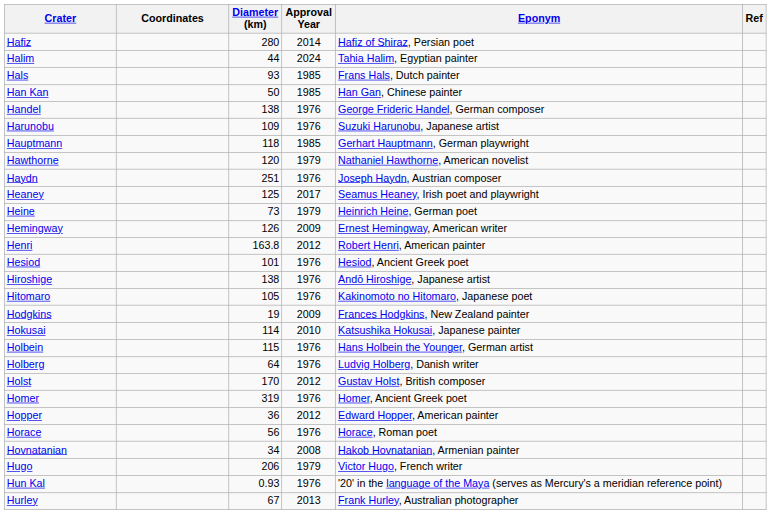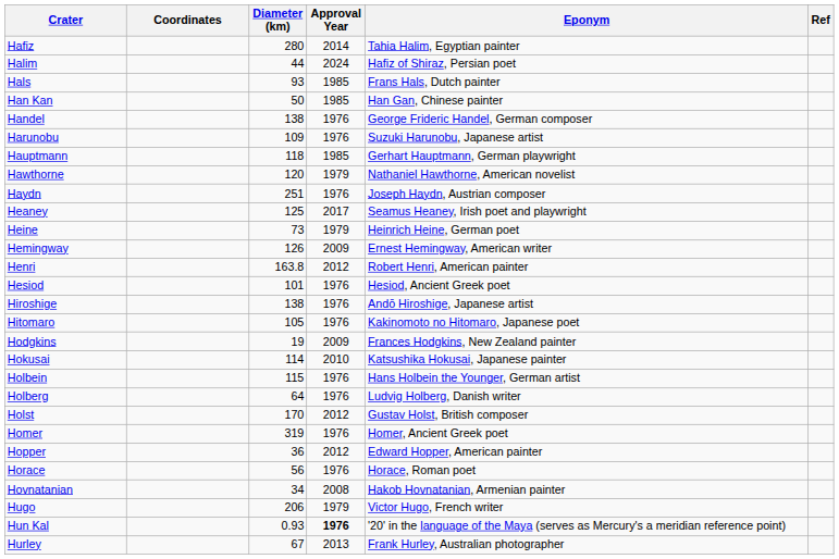Hafiz | Eponym: Hafiz of Shiraz, Persian poet -> Tahia Halim, Egyptian painter
Halim | Eponym: Tahia Halim, Egyptian painter -> Hafiz of Shiraz, Persian poet
Hun Kal | Approval Year: normal -> bold
